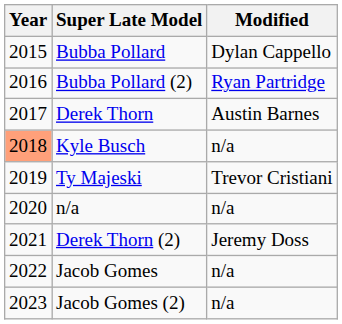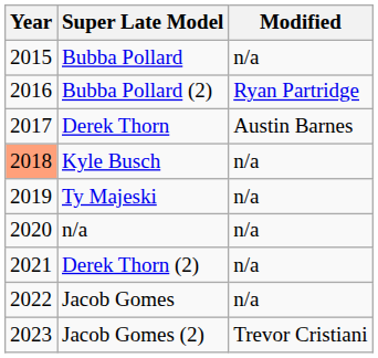Bubba Pollard | Modified: Dylan Cappello -> n/a
Ty Majeski | Modified: Trevor Cristiani -> n/a
Derek Thorn (2) | Modified: Jeremy Doss -> n/a
Jacob Gomes (2) | Modified: n/a -> Trevor Cristiani
